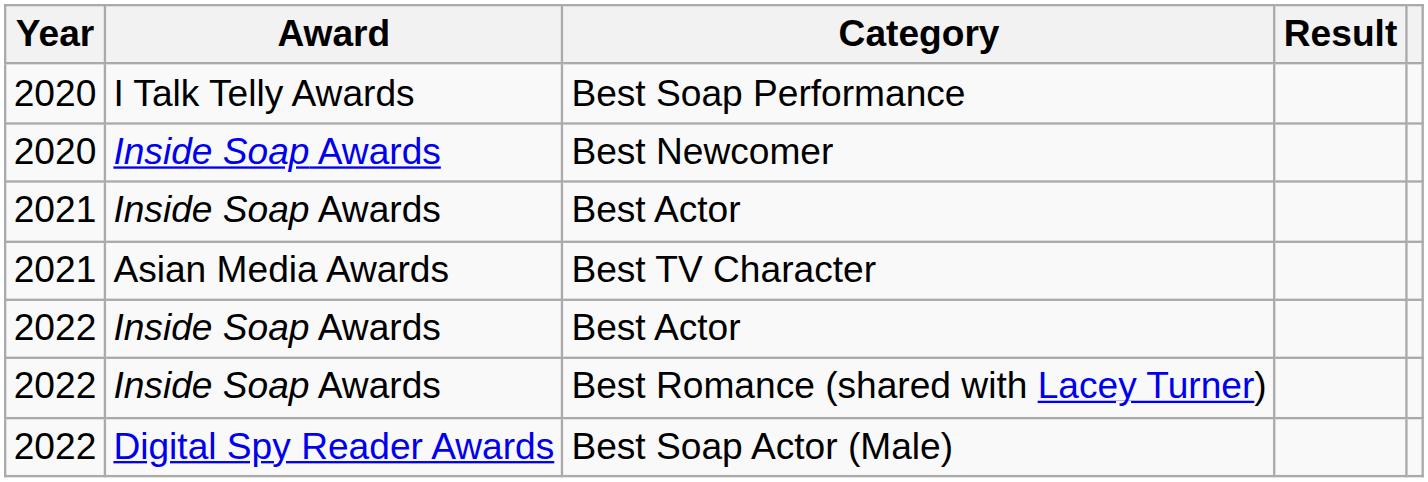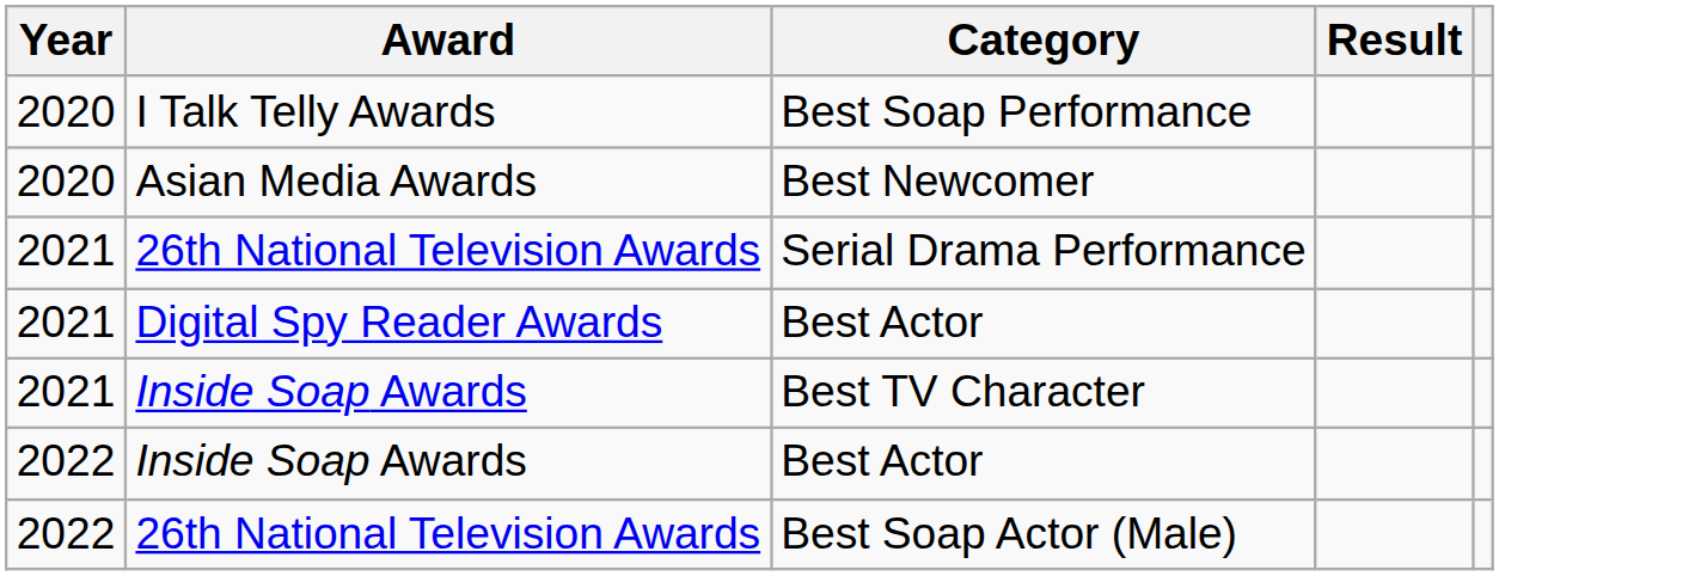Best Newcomer | Award: Inside Soap Awards -> Asian Media Awards
+ row: 2021 | 26th National Television Awards | Serial Drama Performance
2021 / Best Actor | Award: Inside Soap Awards -> Digital Spy Reader Awards
Best TV Character | Award: Asian Media Awards -> Inside Soap Awards
- row: 2022 | Inside Soap Awards | Best Romance (shared with Lacey Turner)
Best Soap Actor (Male) | Award: Digital Spy Reader Awards -> 26th National Television Awards
